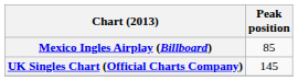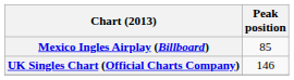UK Singles Chart (Official Charts Company) | Peak position: 145 -> 146
